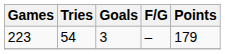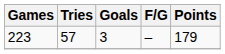223 | Tries: 54 -> 57
